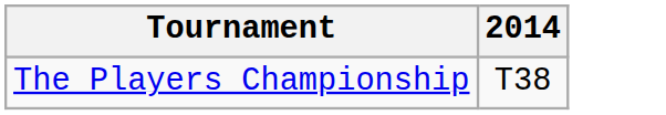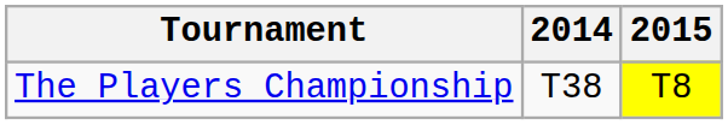+ column: 2015 | T8
